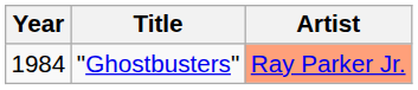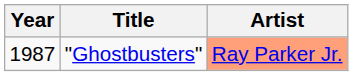"Ghostbusters" | Year: 1984 -> 1987
